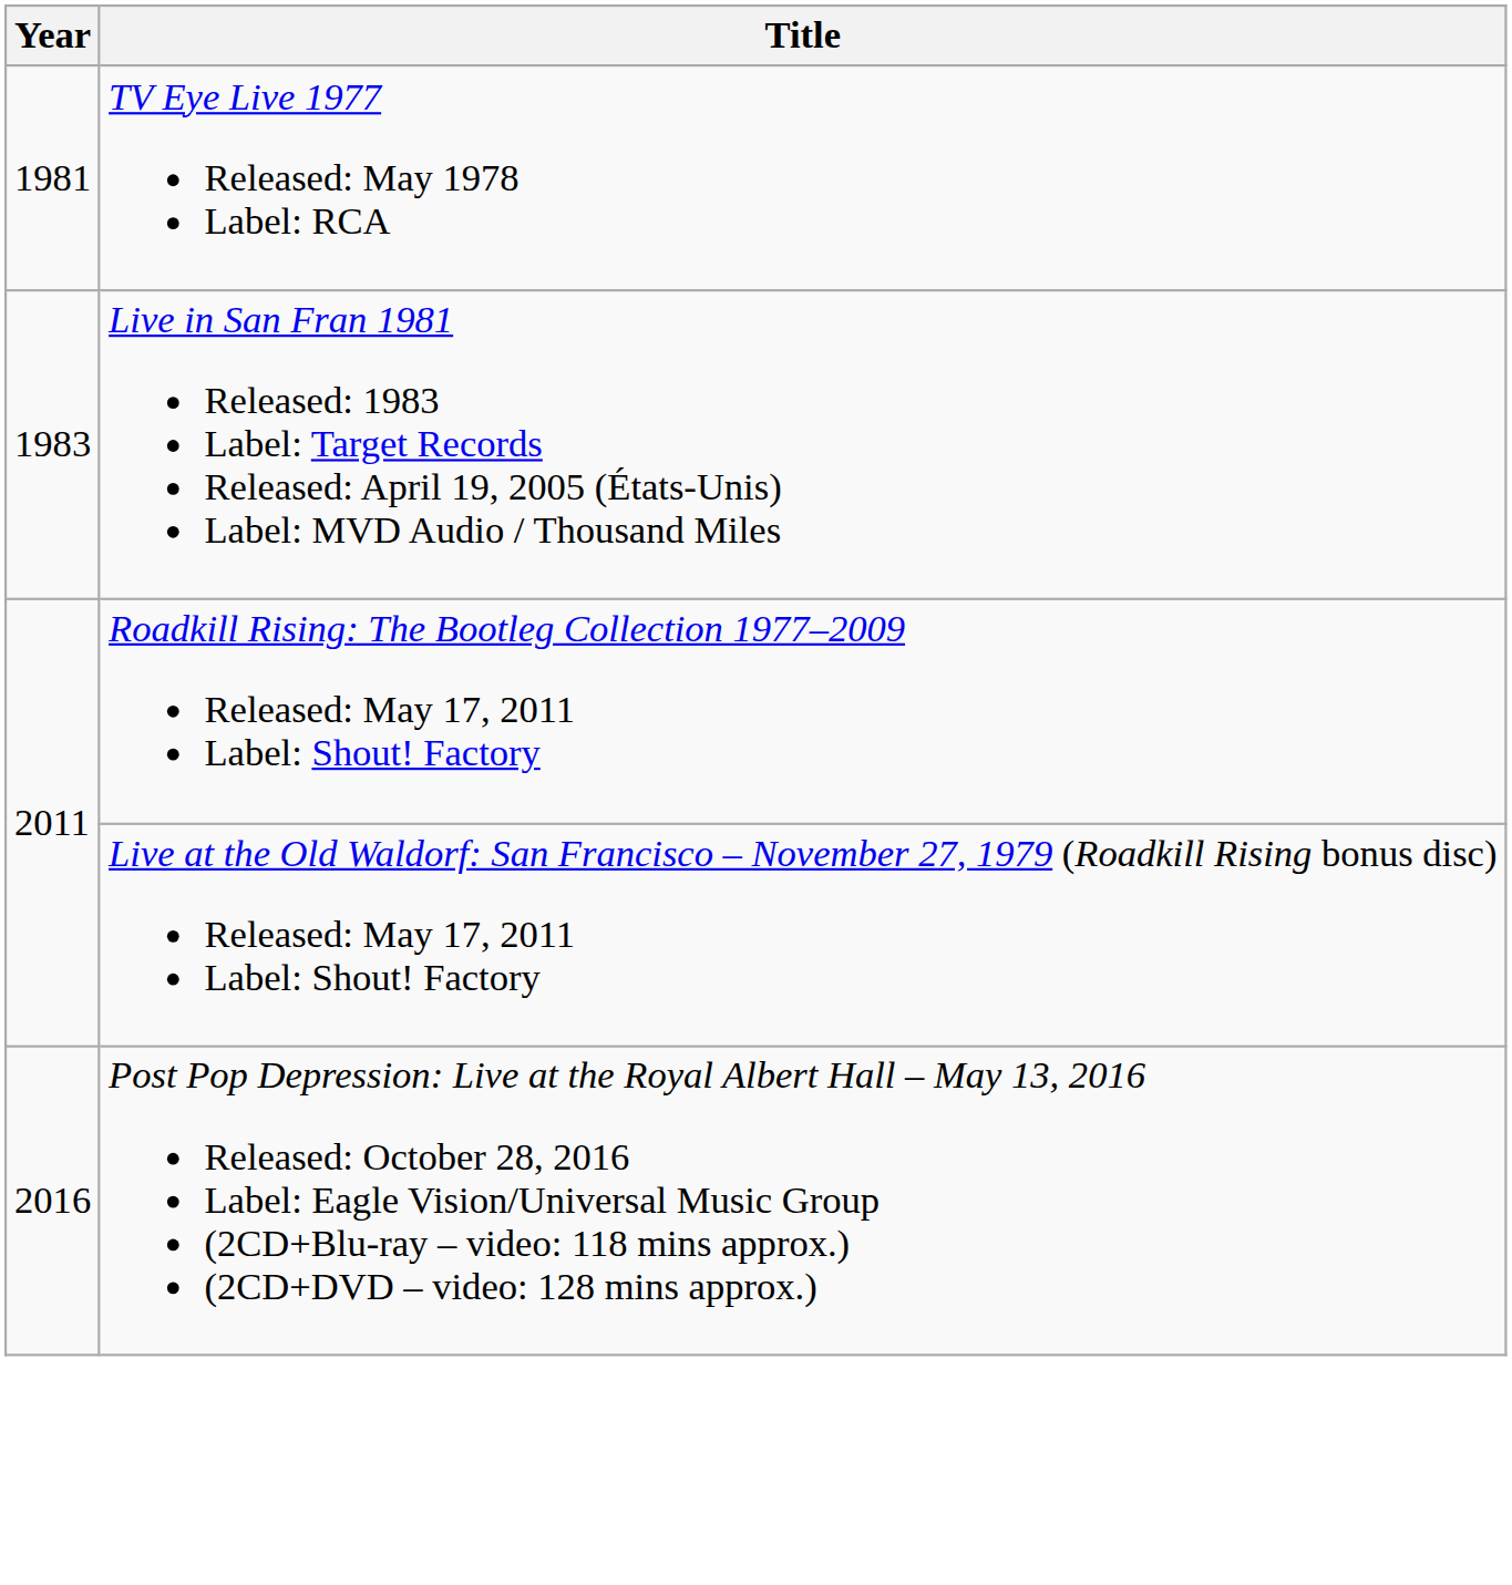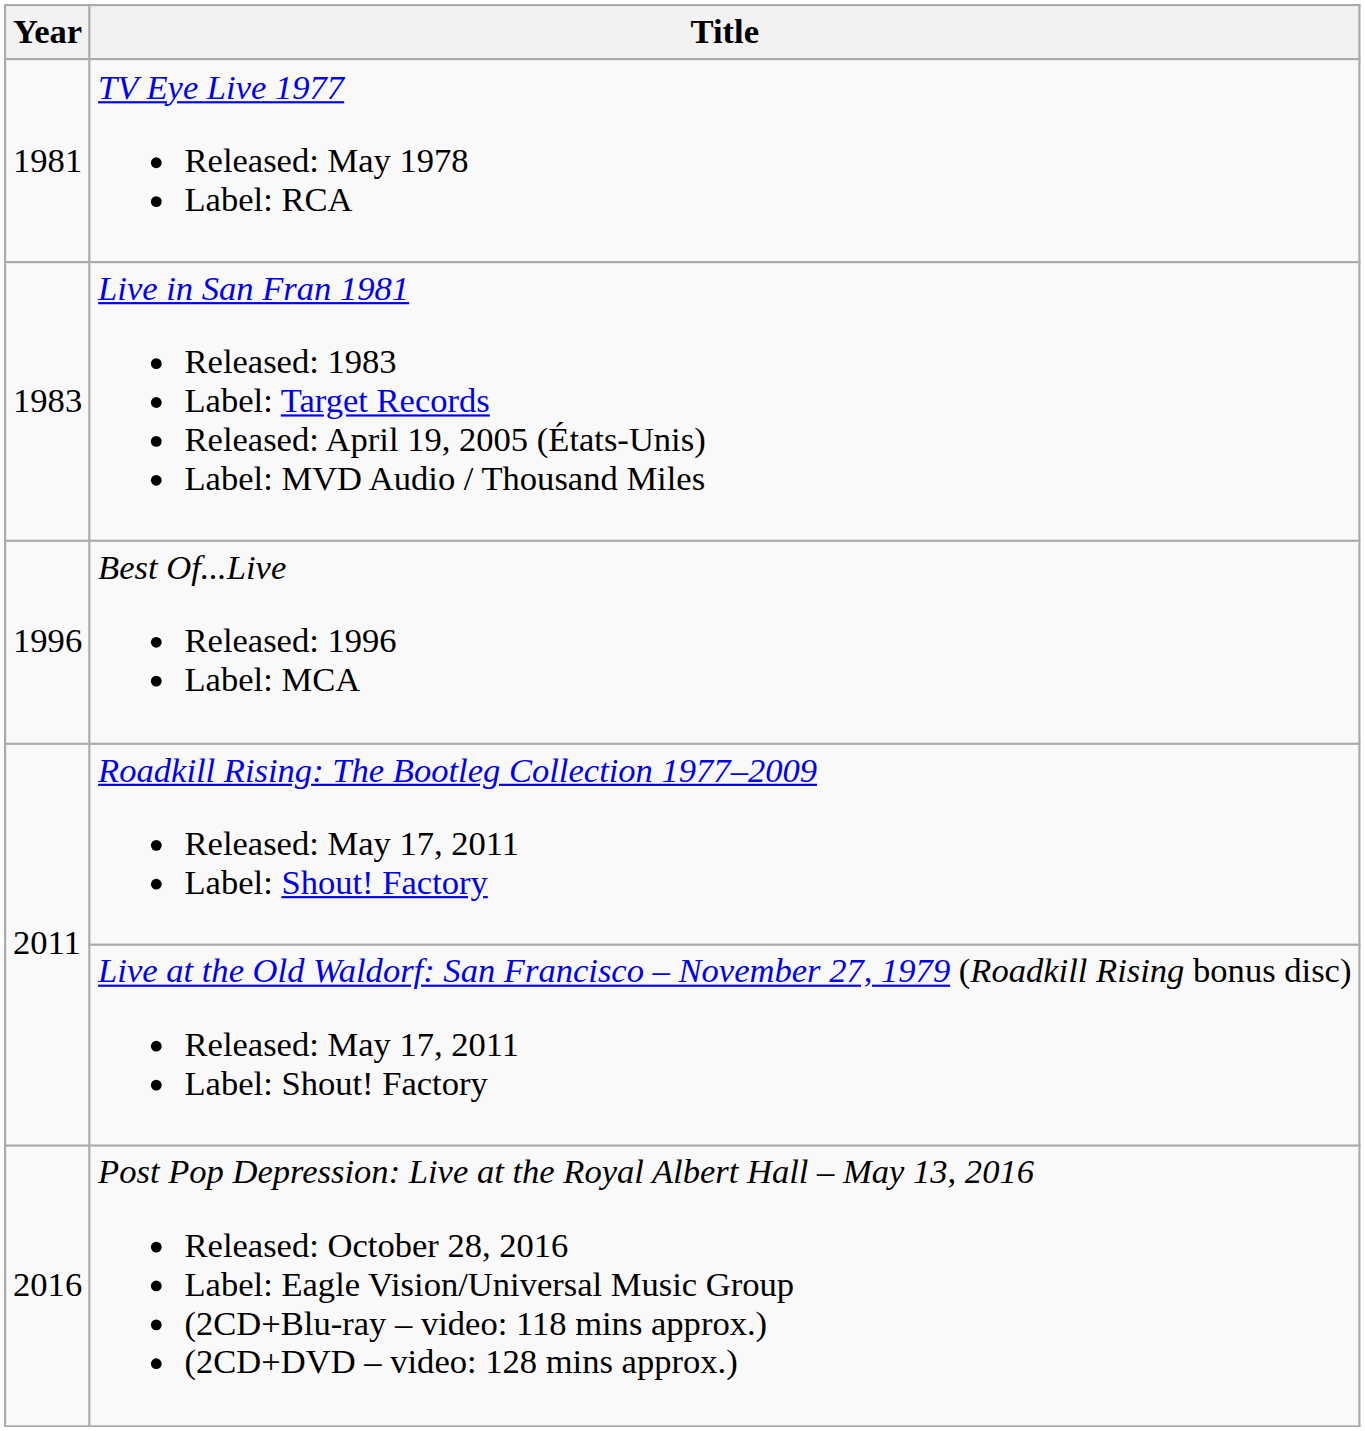+ row: 1996 | Best Of...Live Released: 1996 Label: MCA
